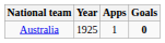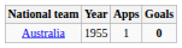Australia | Year: 1925 -> 1955
